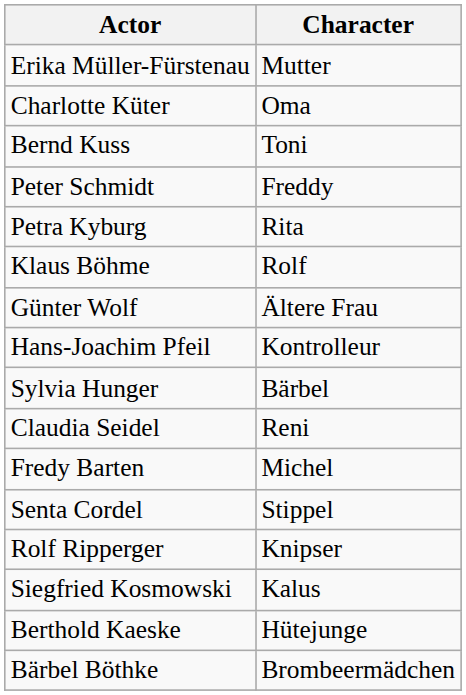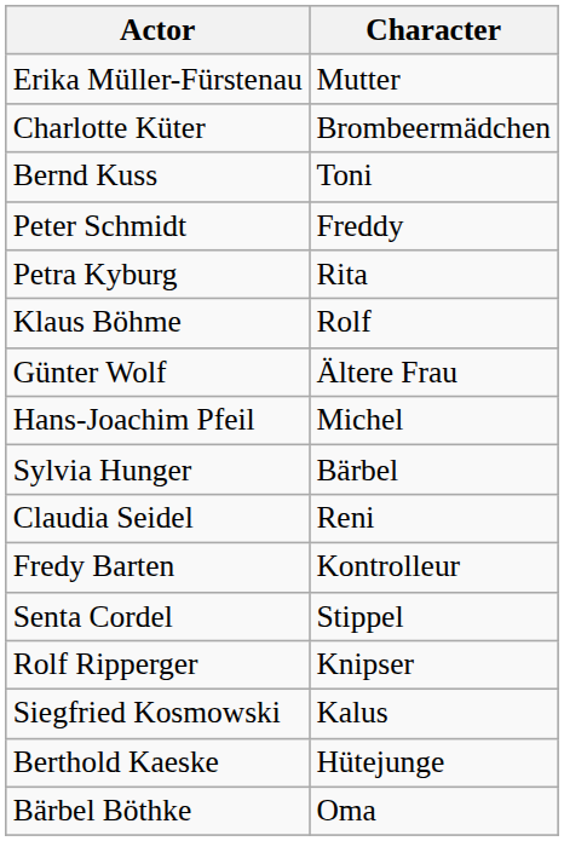Charlotte Küter | Character: Oma -> Brombeermädchen
Hans-Joachim Pfeil | Character: Kontrolleur -> Michel
Fredy Barten | Character: Michel -> Kontrolleur
Bärbel Böthke | Character: Brombeermädchen -> Oma
